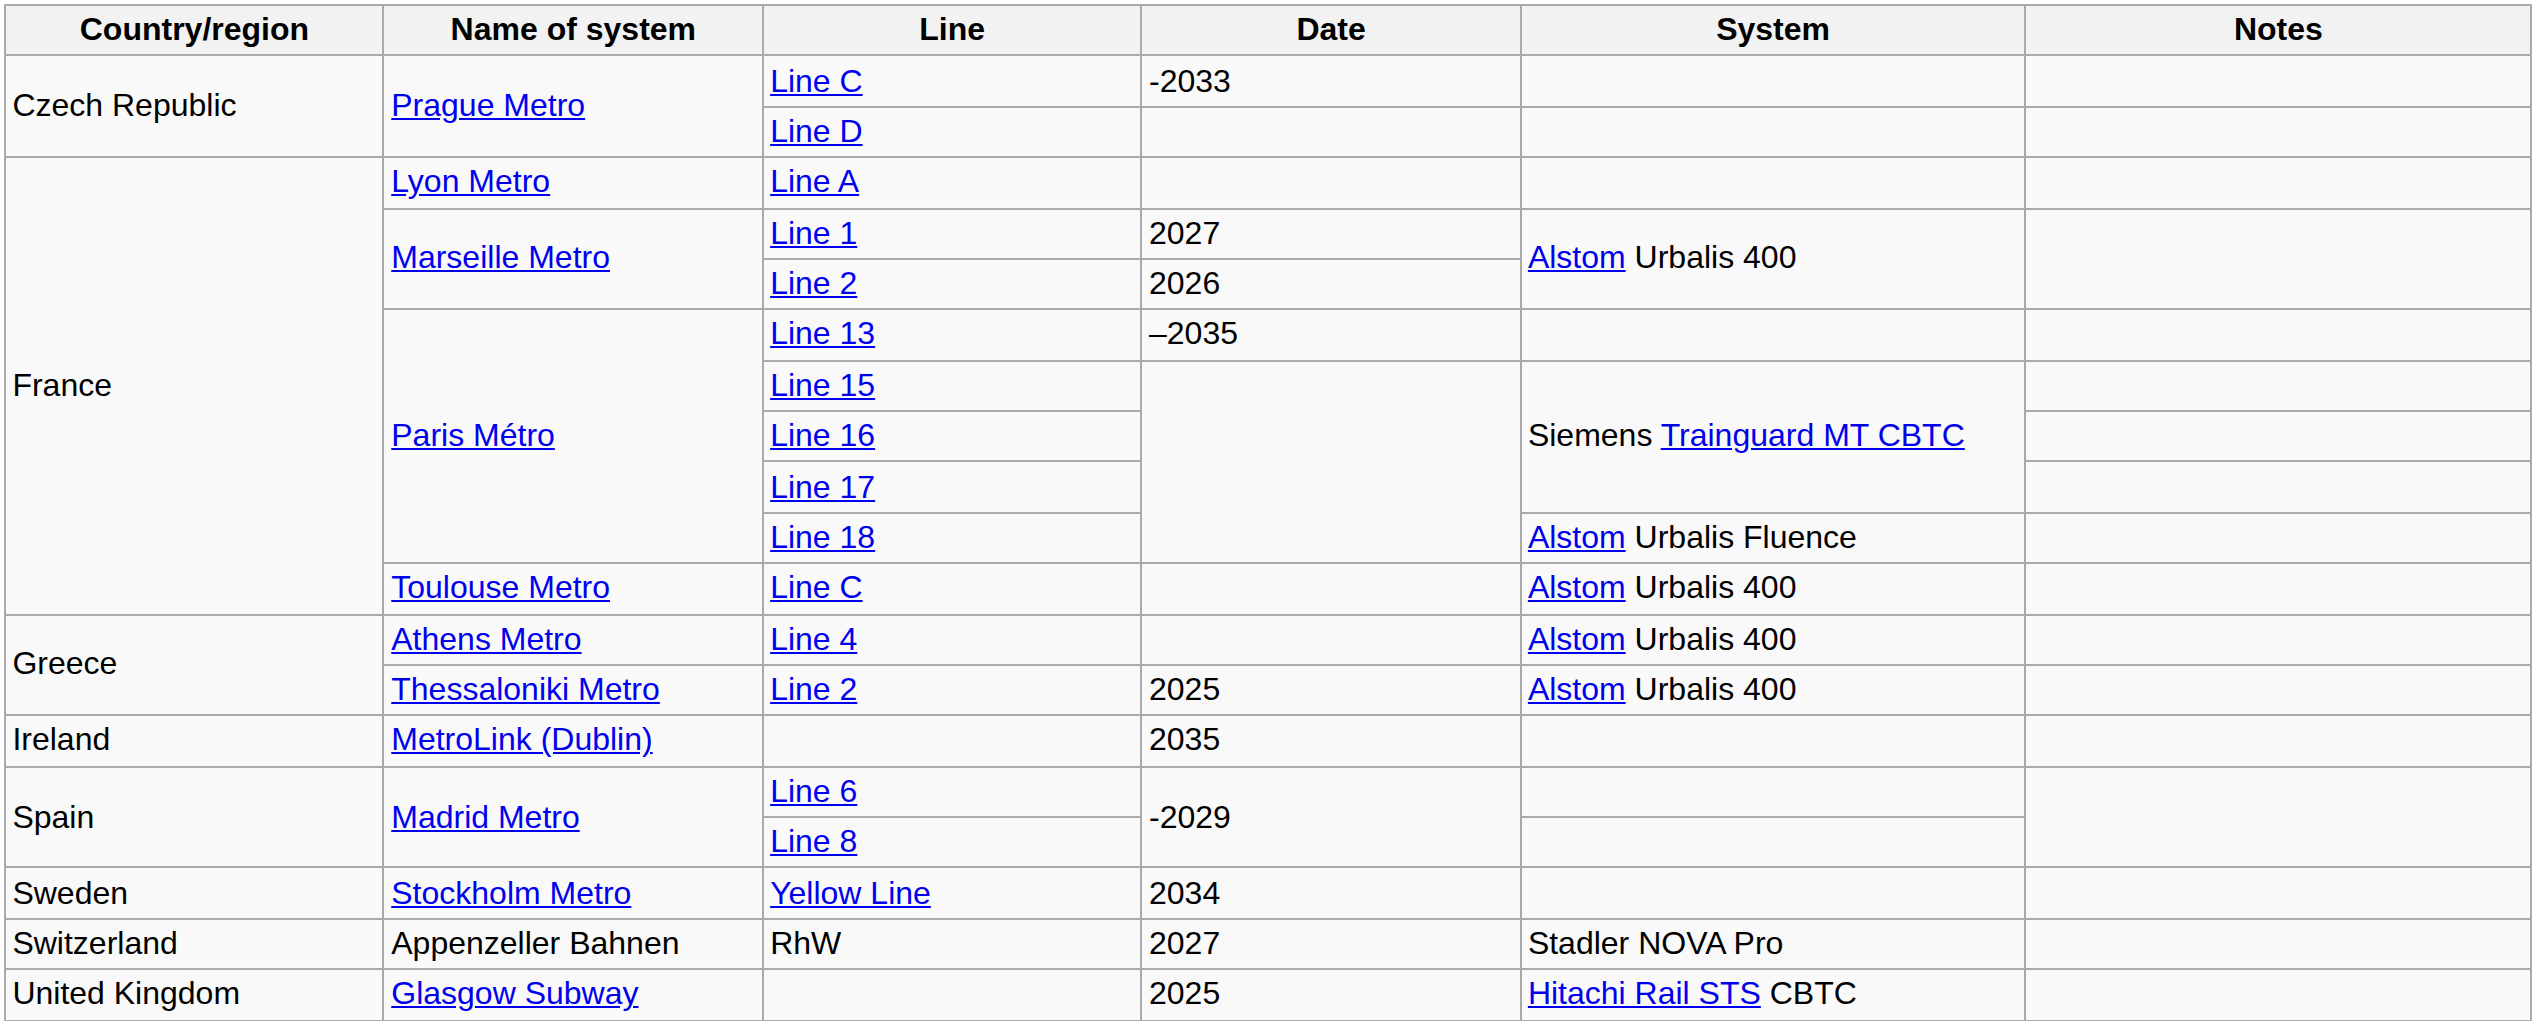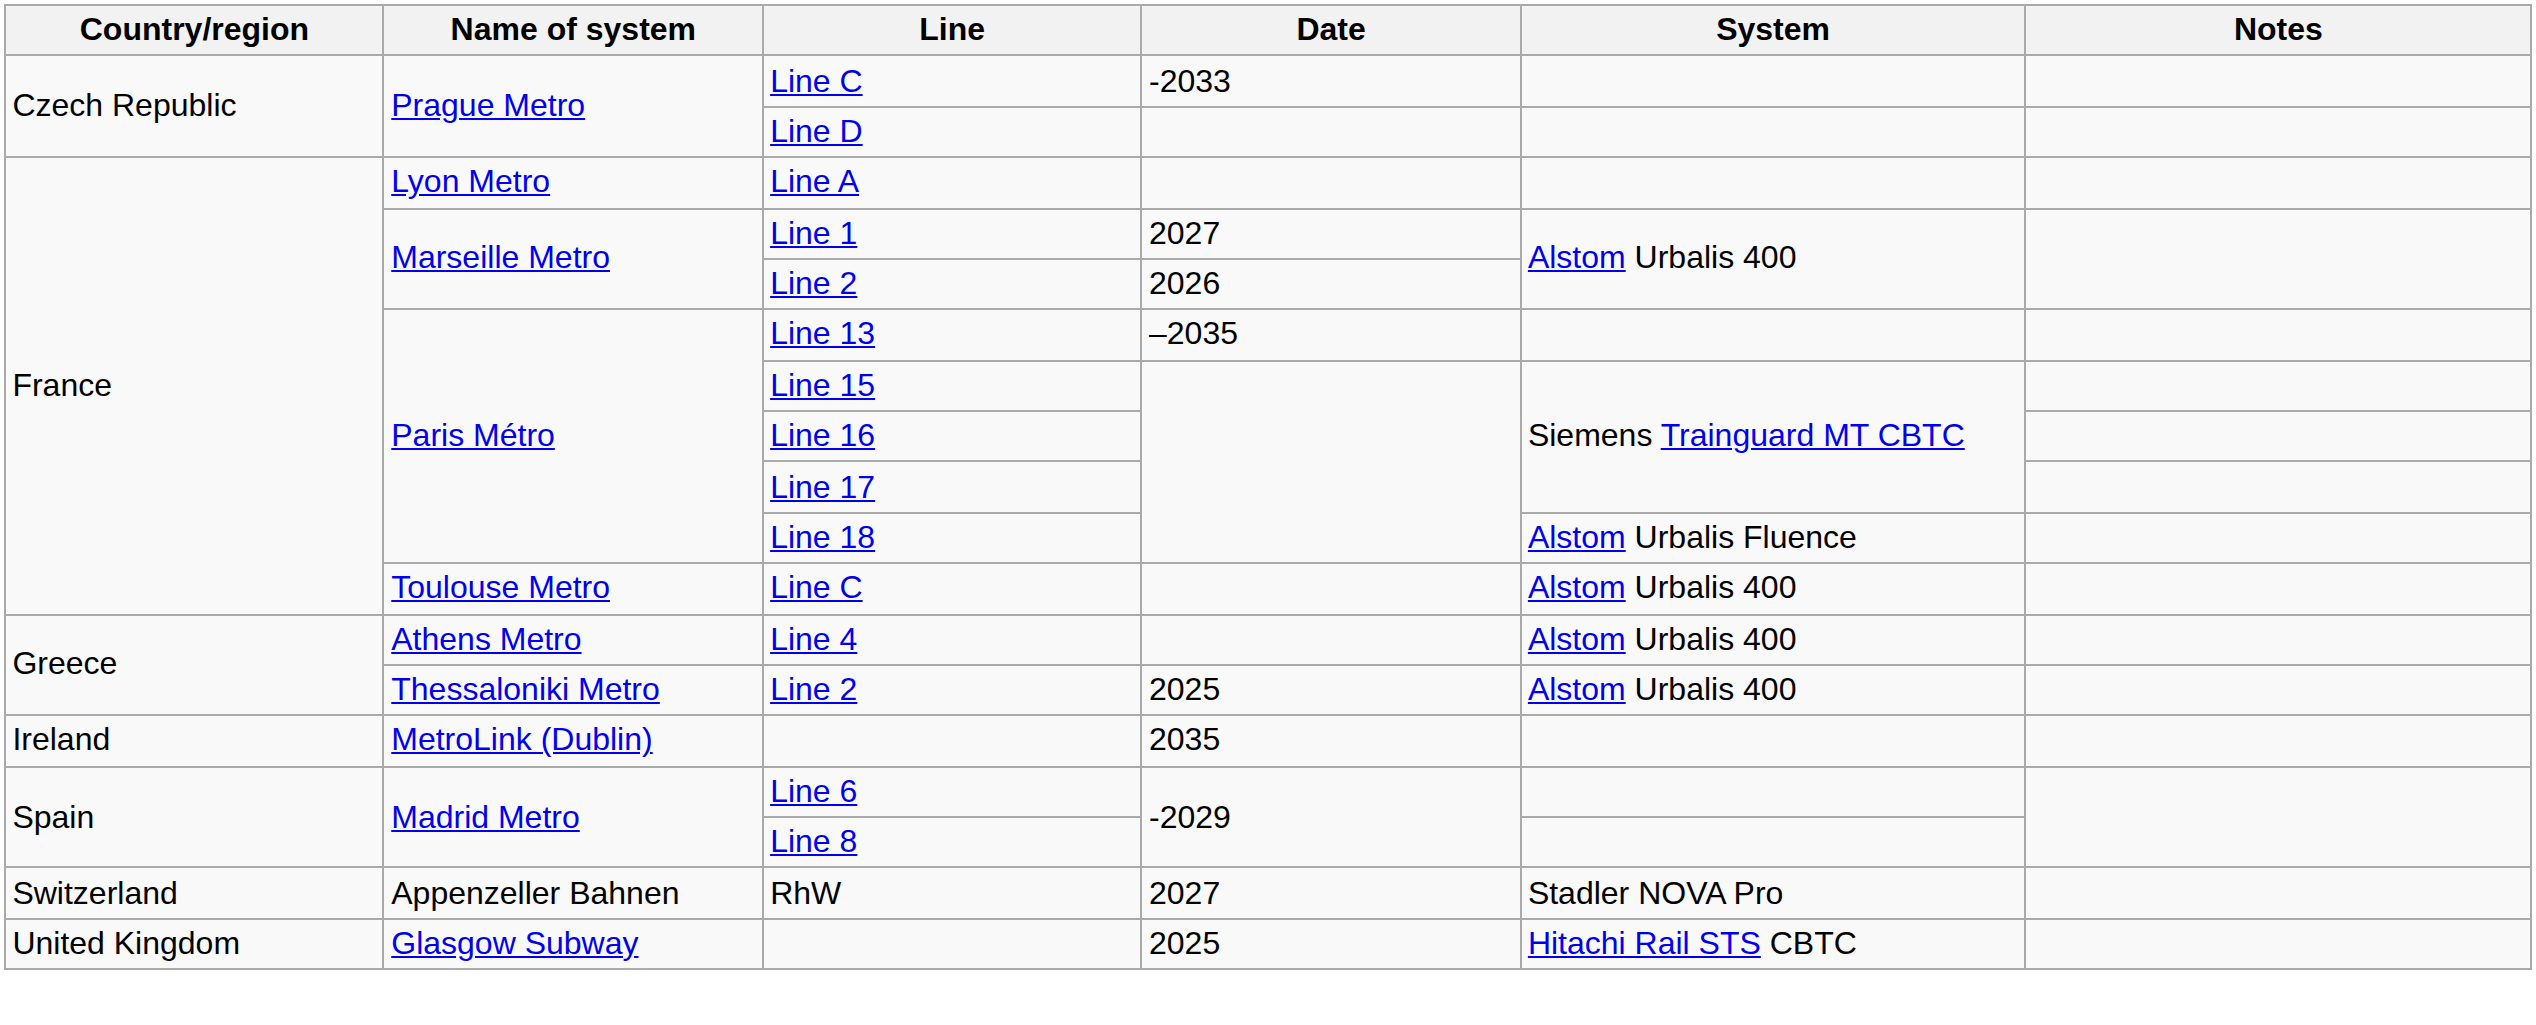- row: Sweden | Stockholm Metro | Yellow Line | 2034
